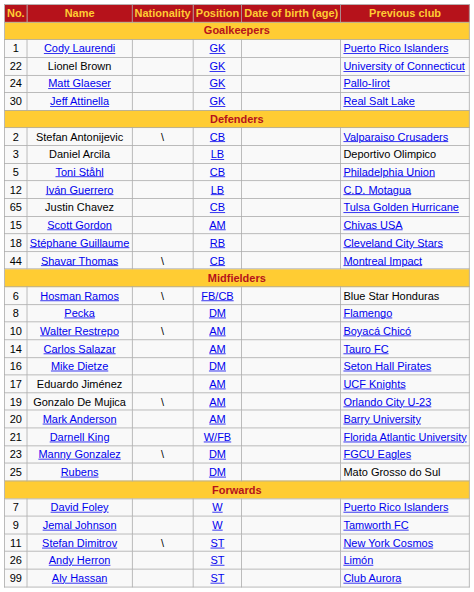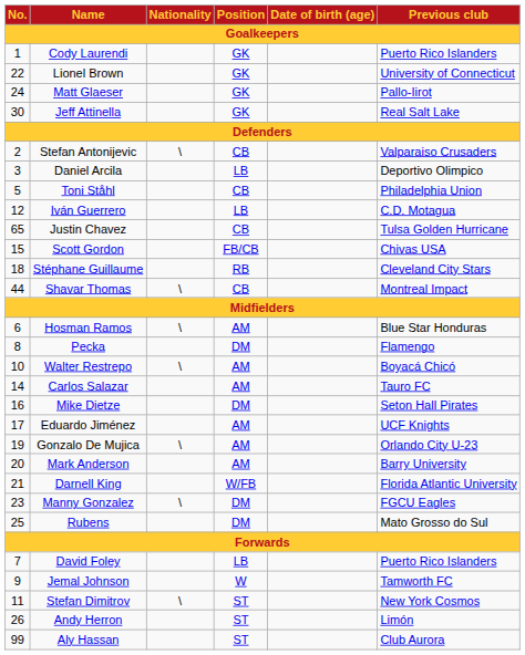Scott Gordon | Position: AM -> FB/CB
Hosman Ramos | Position: FB/CB -> AM
David Foley | Position: W -> LB
